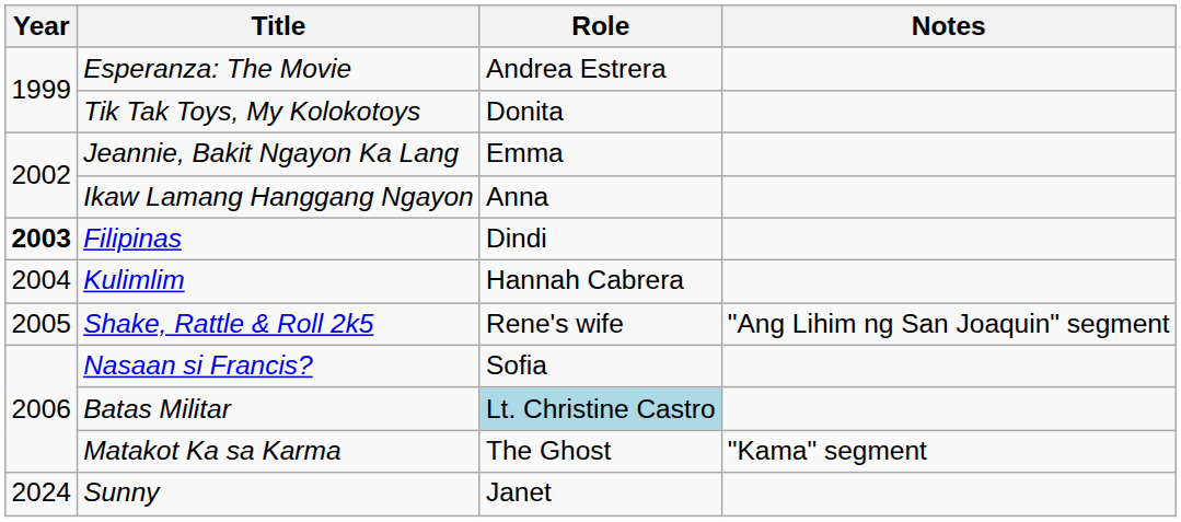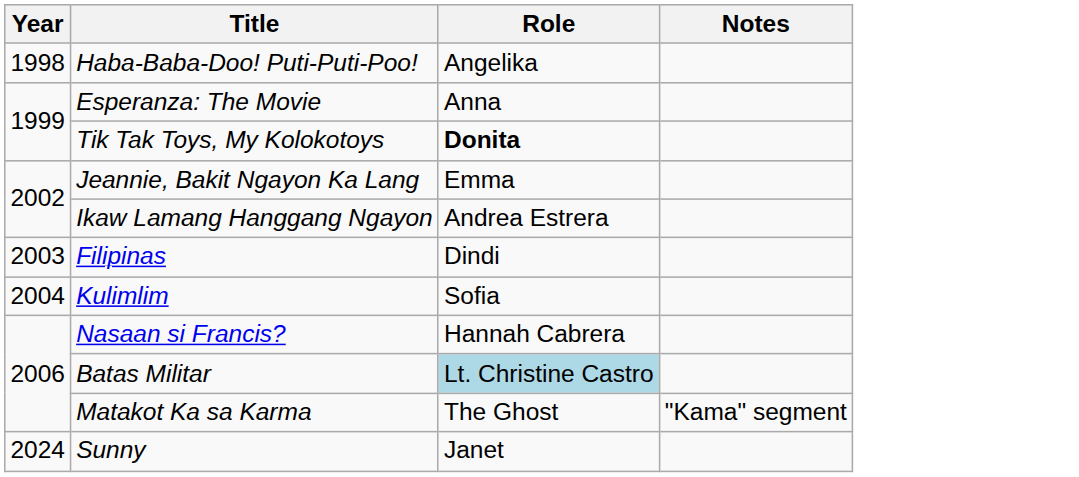+ row: 1998 | Haba-Baba-Doo! Puti-Puti-Poo! | Angelika
Esperanza: The Movie | Role: Andrea Estrera -> Anna
Tik Tak Toys, My Kolokotoys | Role: normal -> bold
Ikaw Lamang Hanggang Ngayon | Role: Anna -> Andrea Estrera
Filipinas | Year: bold -> normal
Kulimlim | Role: Hannah Cabrera -> Sofia
- row: 2005 | Shake, Rattle & Roll 2k5 | Rene's wife | "Ang Lihim ng San Joaquin" segment
Nasaan si Francis? | Role: Sofia -> Hannah Cabrera
